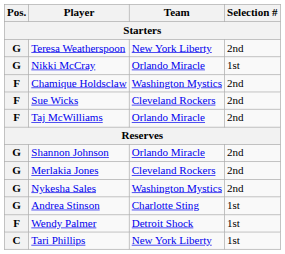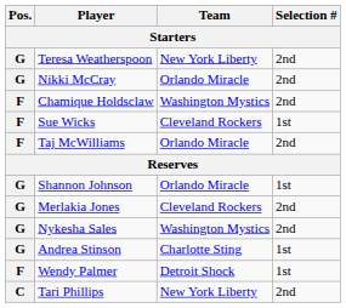Nikki McCray | Selection #: 1st -> 2nd
Sue Wicks | Selection #: 2nd -> 1st
Shannon Johnson | Selection #: 2nd -> 1st
Tari Phillips | Selection #: 1st -> 2nd
